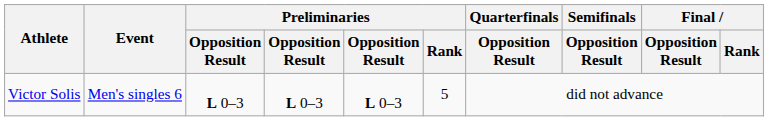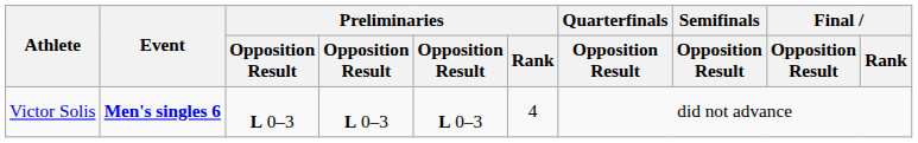Victor Solis | Event: normal -> bold
Victor Solis | Preliminaries / Rank: 5 -> 4
